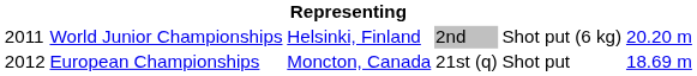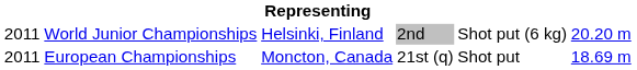European Championships | column 1: 2012 -> 2011
